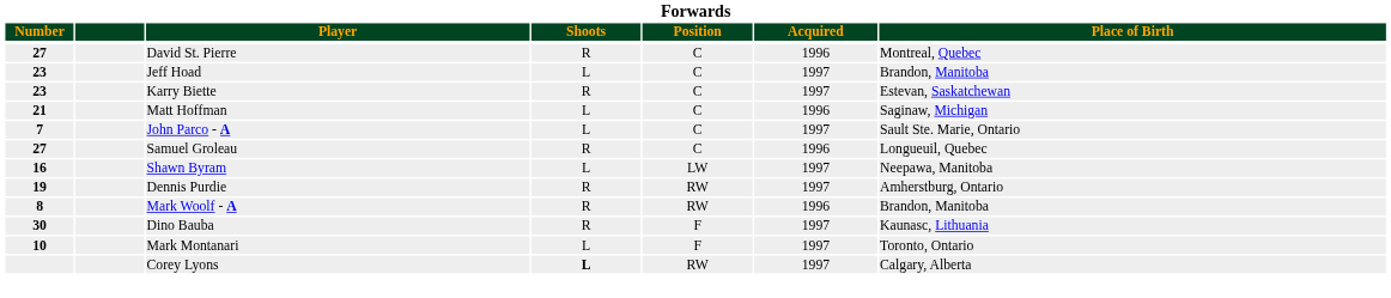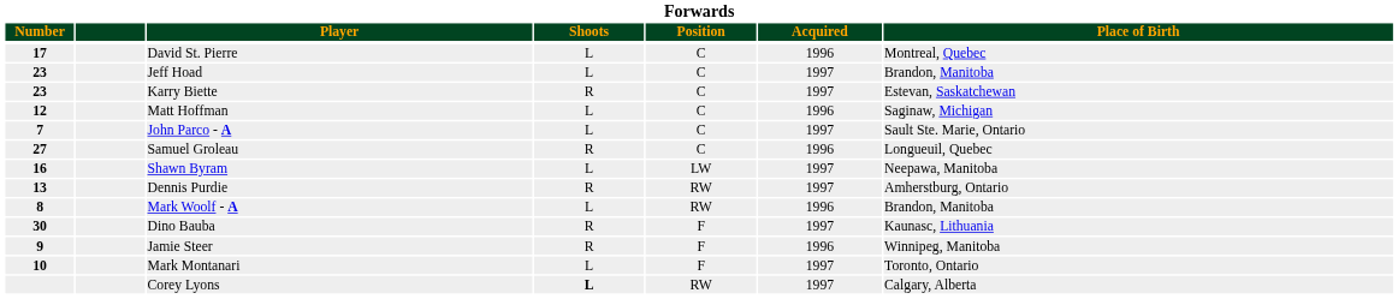David St. Pierre | Number: 27 -> 17
David St. Pierre | Shoots: R -> L
Matt Hoffman | Number: 21 -> 12
Dennis Purdie | Number: 19 -> 13
Mark Woolf - A | Shoots: R -> L
+ row: 9 | Jamie Steer | R | F | 1996 | Winnipeg, Manitoba
